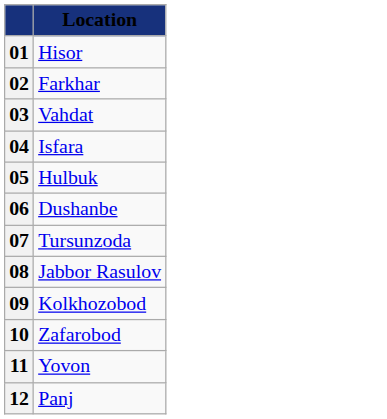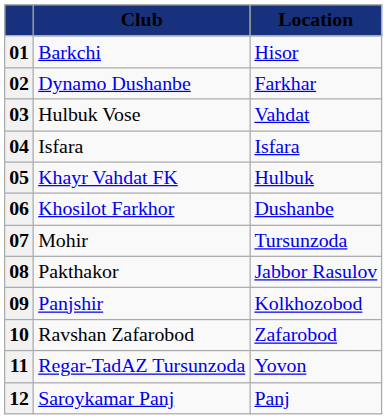+ column: Club | Barkchi | Dynamo Dushanbe | Hulbuk Vose | Isfara | Khayr Vahdat FK | Khosilot Farkhor | Mohir | Pakthakor | Panjshir | Ravshan Zafarobod | Regar-TadAZ Tursunzoda | Saroykamar Panj
